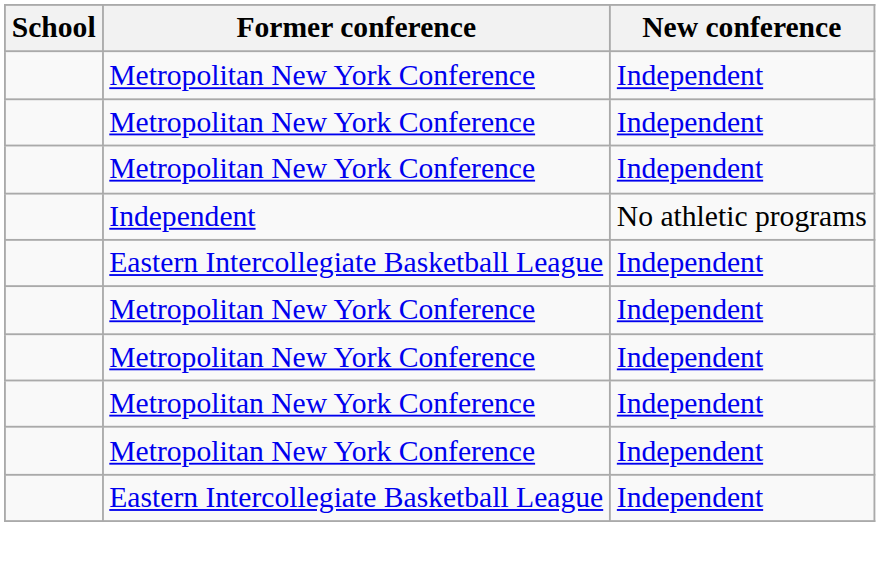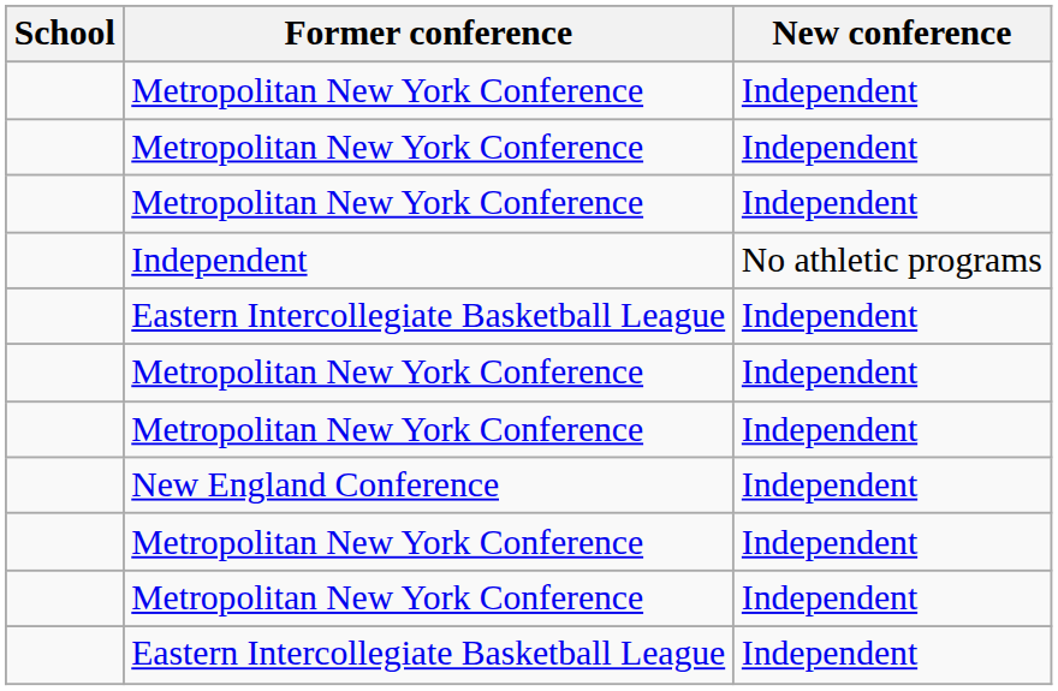+ row: New England Conference | Independent
